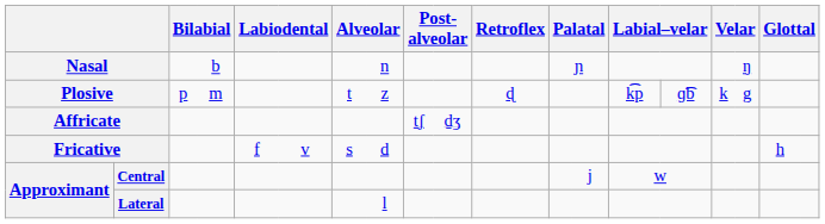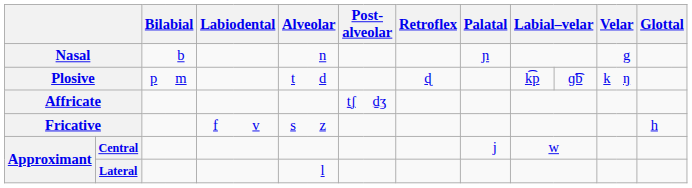Nasal | column 17: ŋ -> g
Plosive | column 8: z -> d
Plosive | column 17: g -> ŋ
Fricative | column 8: d -> z
